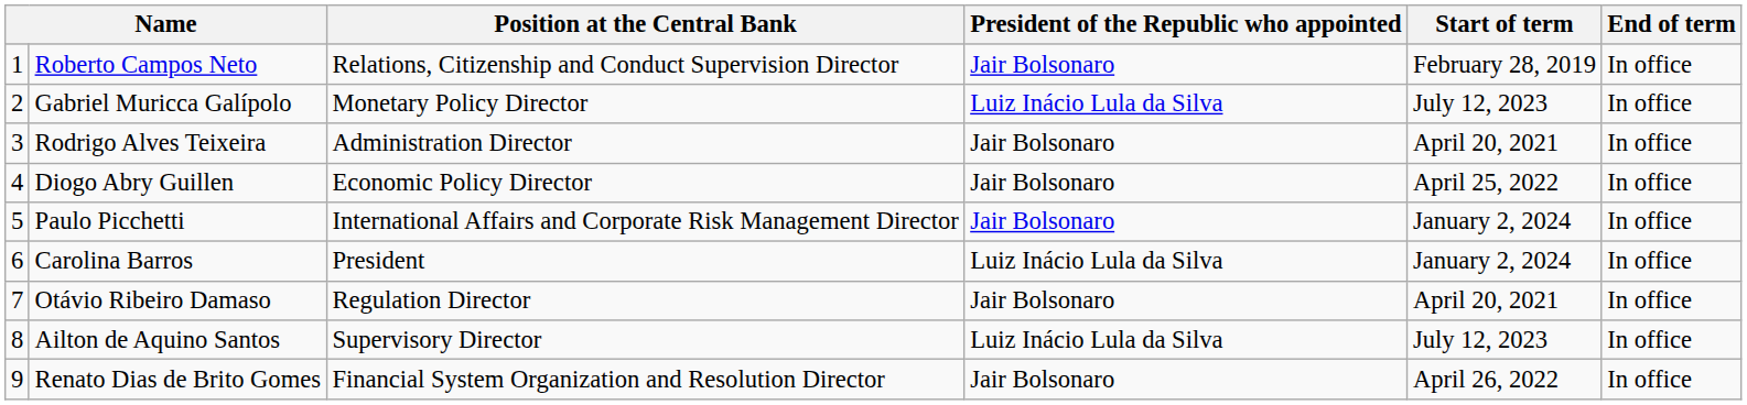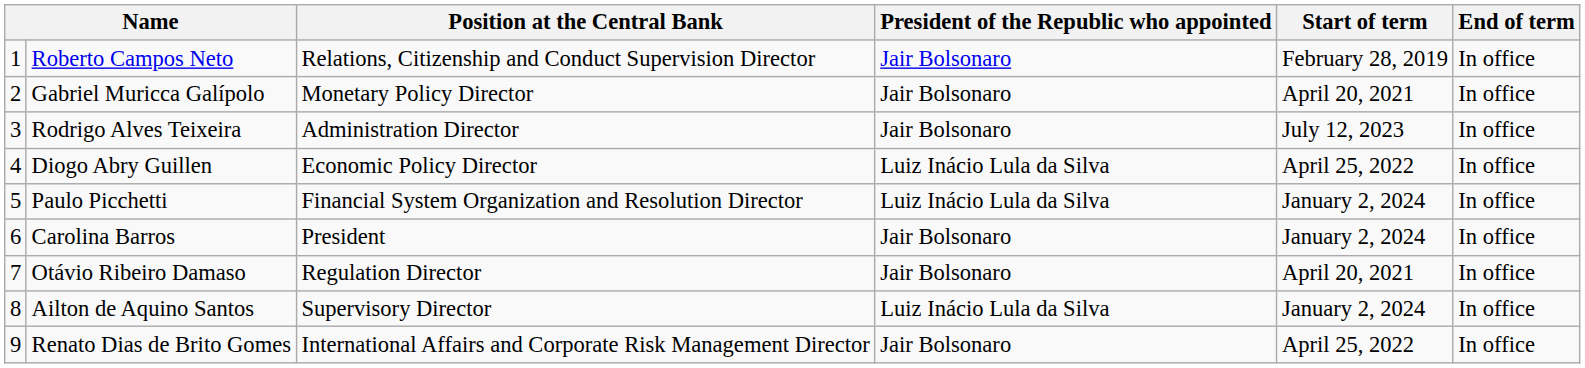Gabriel Muricca Galípolo | President of the Republic who appointed: Luiz Inácio Lula da Silva -> Jair Bolsonaro
Gabriel Muricca Galípolo | Start of term: July 12, 2023 -> April 20, 2021
Rodrigo Alves Teixeira | Start of term: April 20, 2021 -> July 12, 2023
Diogo Abry Guillen | President of the Republic who appointed: Jair Bolsonaro -> Luiz Inácio Lula da Silva
Paulo Picchetti | Position at the Central Bank: International Affairs and Corporate Risk Management Director -> Financial System Organization and Resolution Director
Paulo Picchetti | President of the Republic who appointed: Jair Bolsonaro -> Luiz Inácio Lula da Silva
Carolina Barros | President of the Republic who appointed: Luiz Inácio Lula da Silva -> Jair Bolsonaro
Ailton de Aquino Santos | Start of term: July 12, 2023 -> January 2, 2024
Renato Dias de Brito Gomes | Position at the Central Bank: Financial System Organization and Resolution Director -> International Affairs and Corporate Risk Management Director
Renato Dias de Brito Gomes | Start of term: April 26, 2022 -> April 25, 2022
